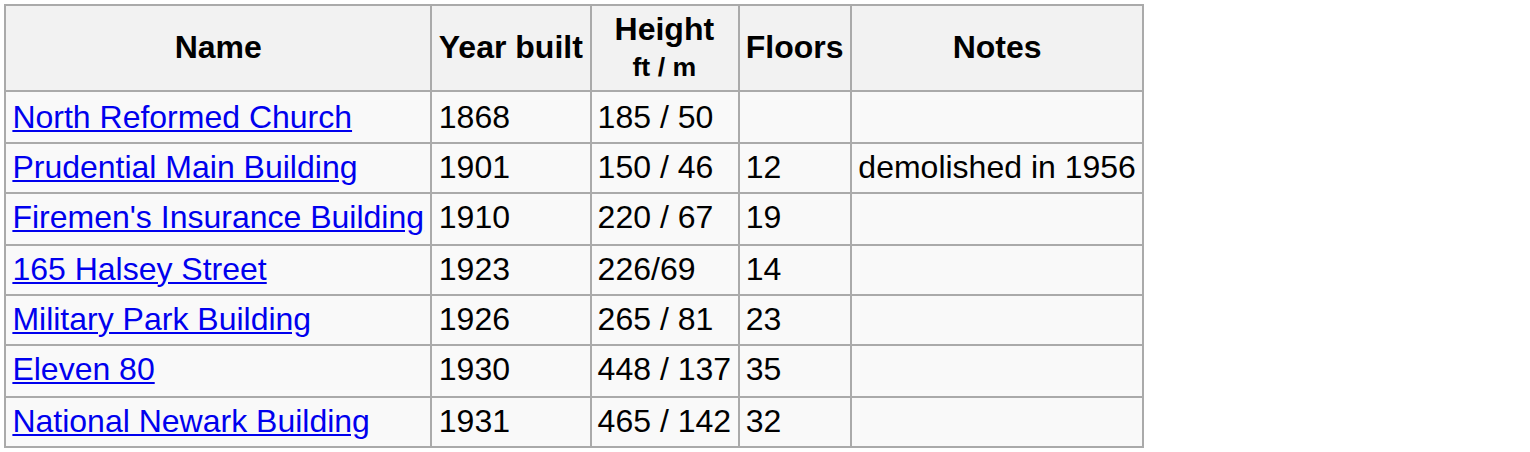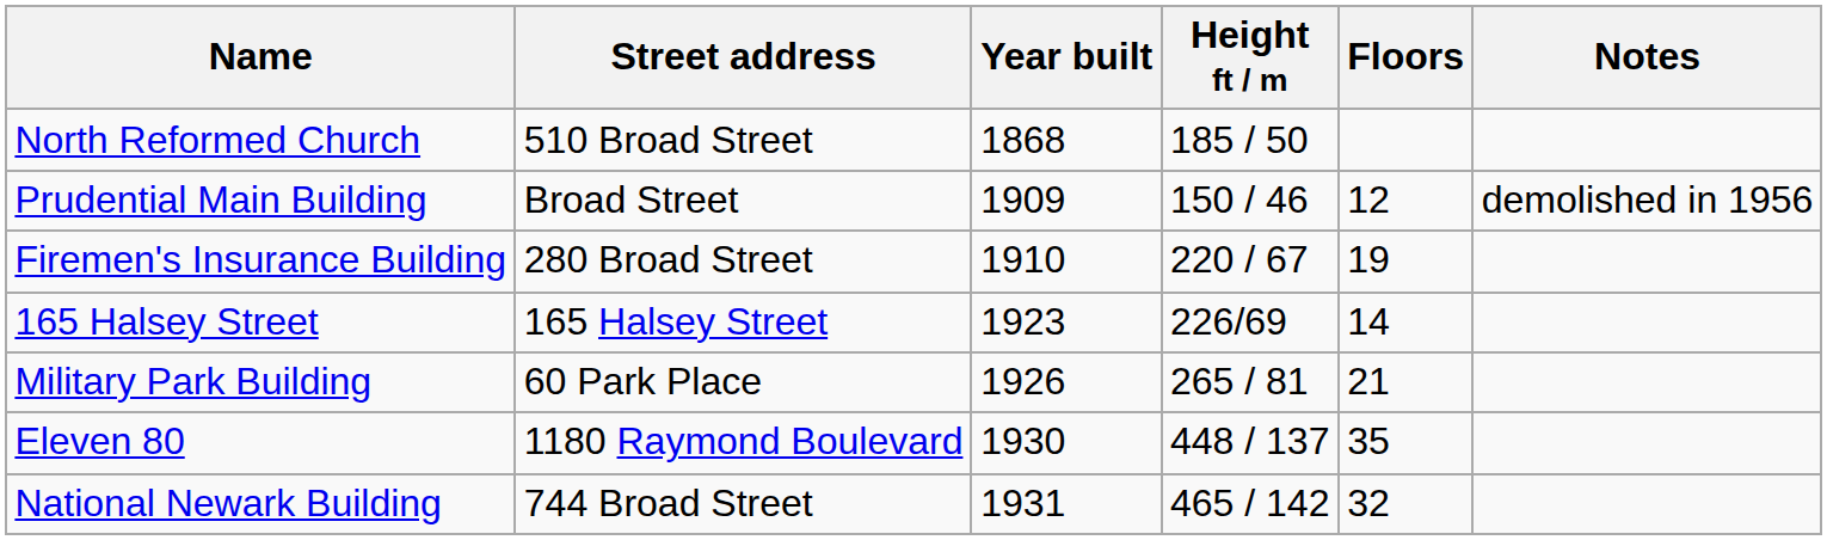+ column: Street address | 510 Broad Street | Broad Street | 280 Broad Street | 165 Halsey Street | 60 Park Place | 1180 Raymond Boulevard | 744 Broad Street
Prudential Main Building | Year built: 1901 -> 1909
Military Park Building | Floors: 23 -> 21
